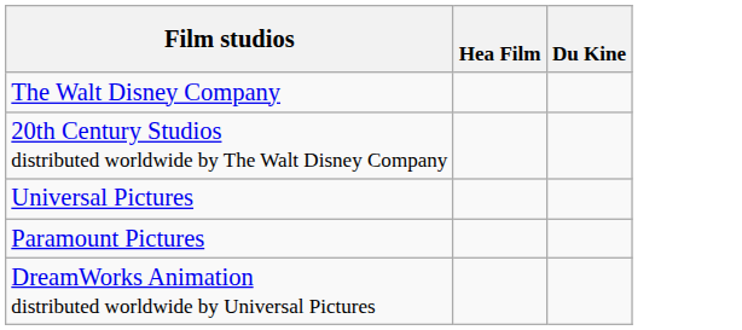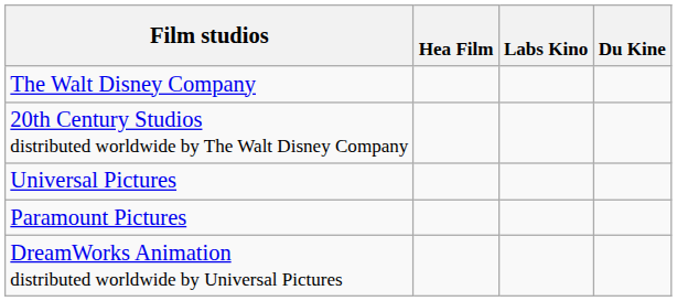+ column: Labs Kino
